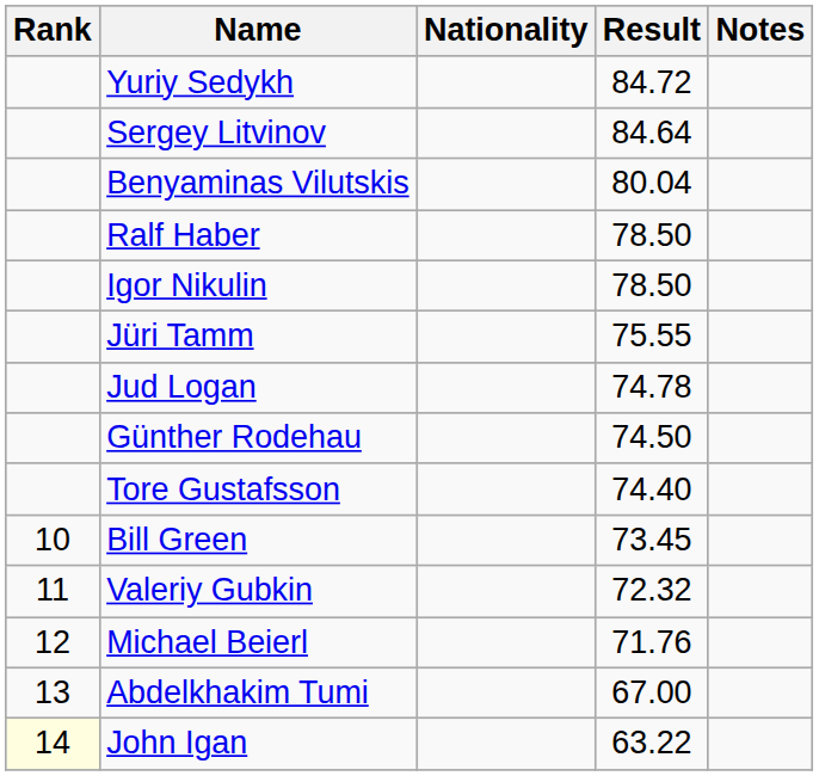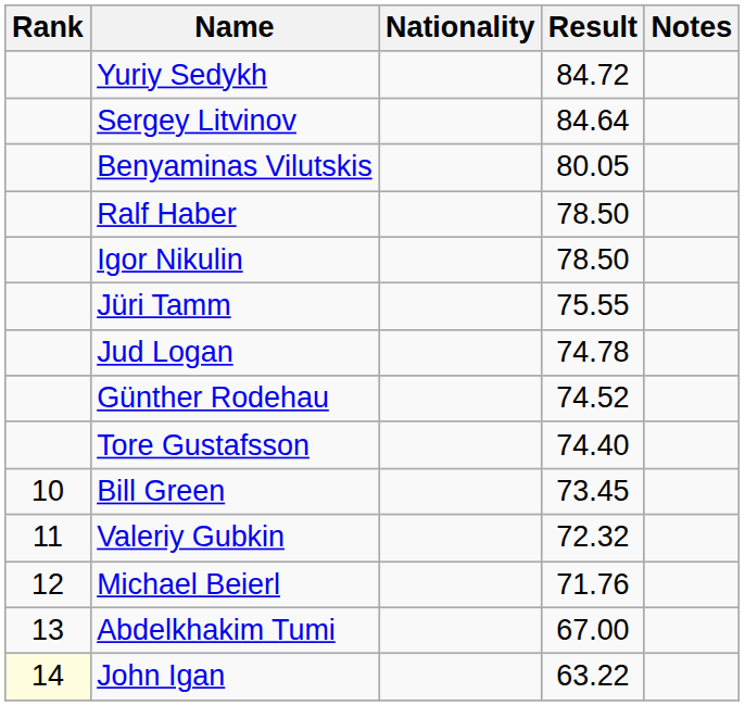Benyaminas Vilutskis | Result: 80.04 -> 80.05
Günther Rodehau | Result: 74.50 -> 74.52
